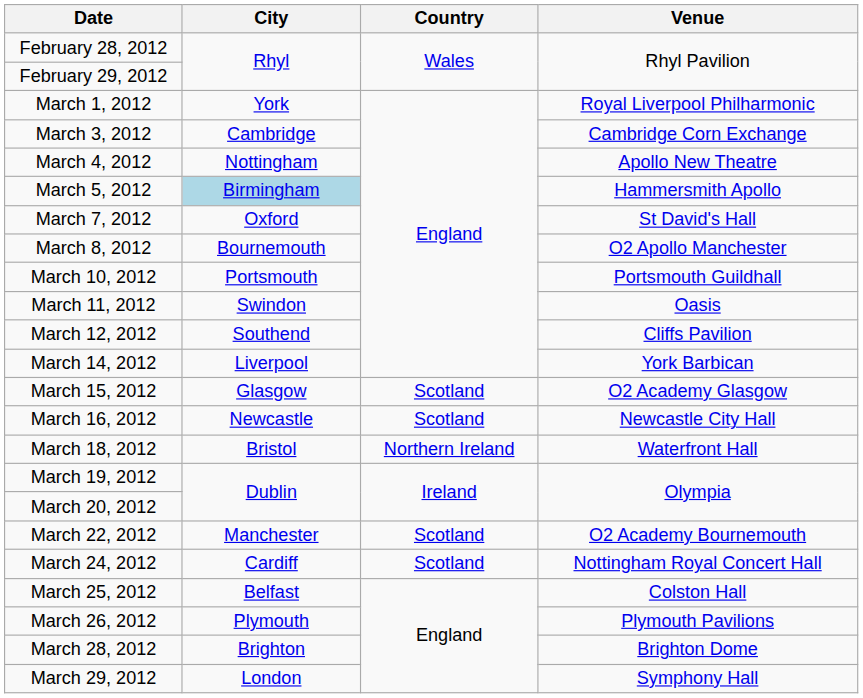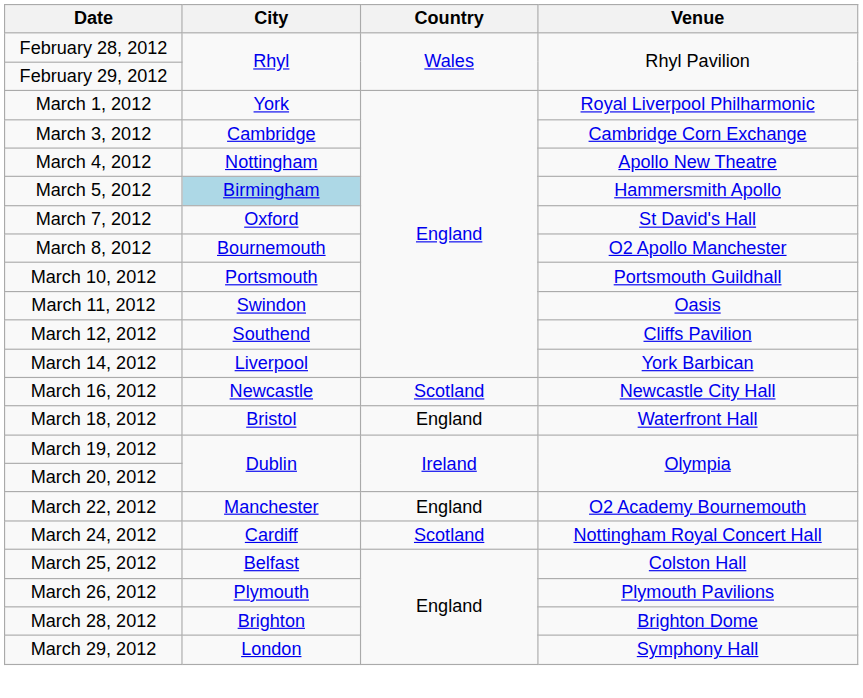- row: March 15, 2012 | Glasgow | Scotland | O2 Academy Glasgow
March 18, 2012 | Country: Northern Ireland -> England
March 22, 2012 | Country: Scotland -> England
